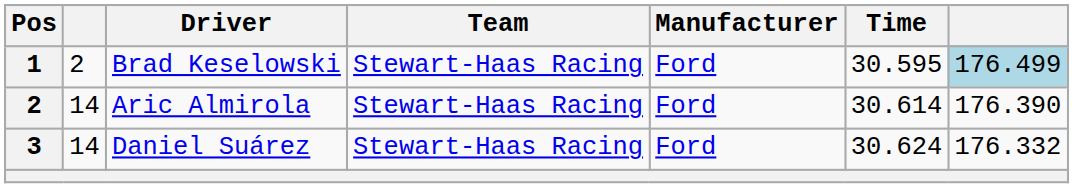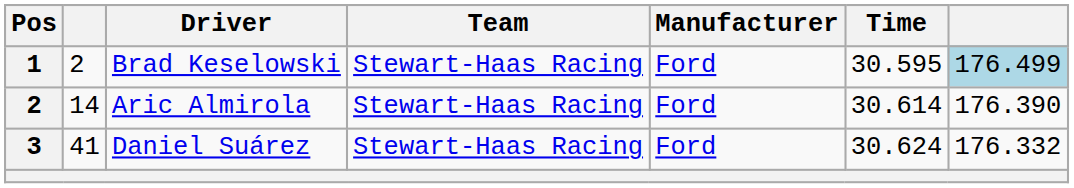Daniel Suárez | column 2: 14 -> 41
